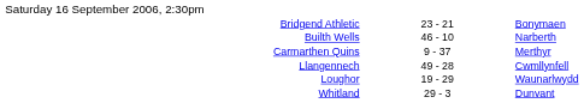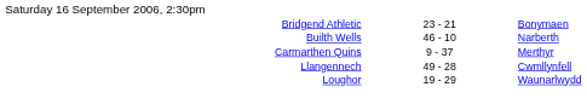- row: Whitland | 29 - 3 | Dunvant
